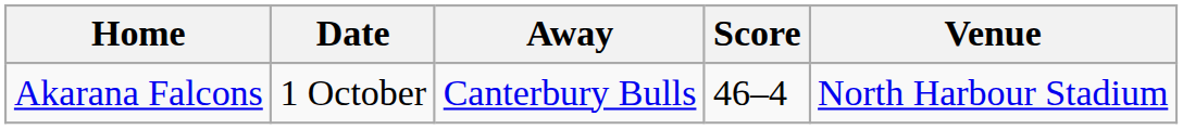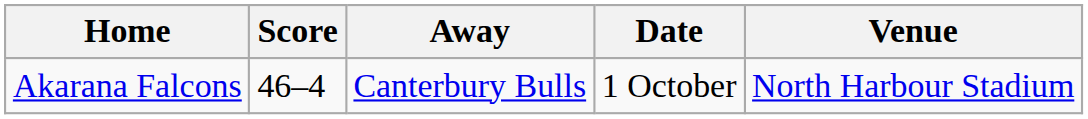columns swapped: Score <-> Date
